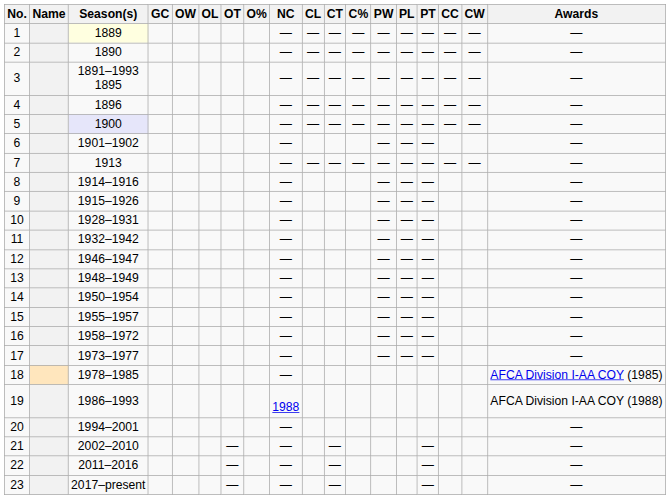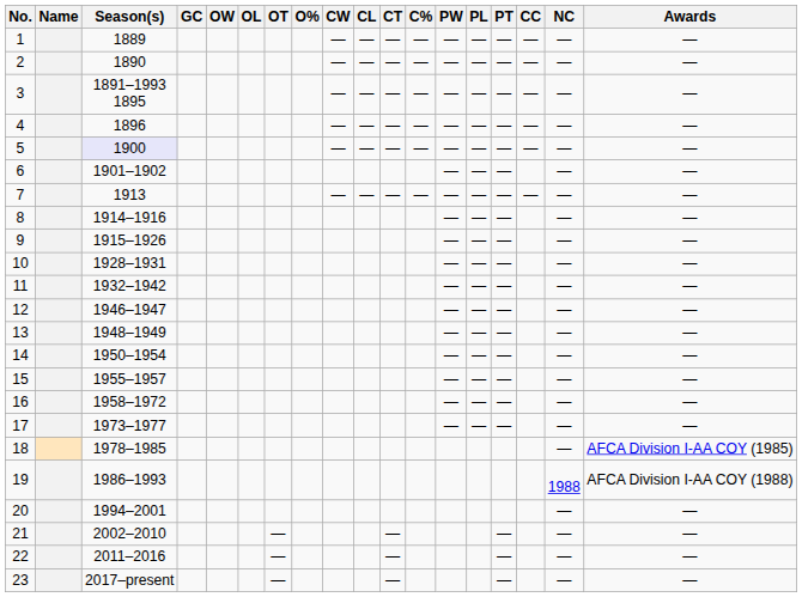columns swapped: CW <-> NC
1 | Season(s): lightyellow background -> no background
